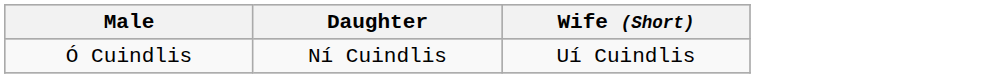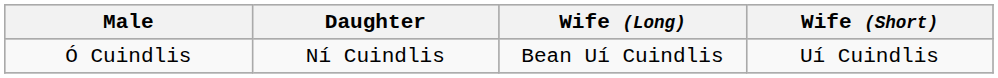+ column: Wife (Long) | Bean Uí Cuindlis
